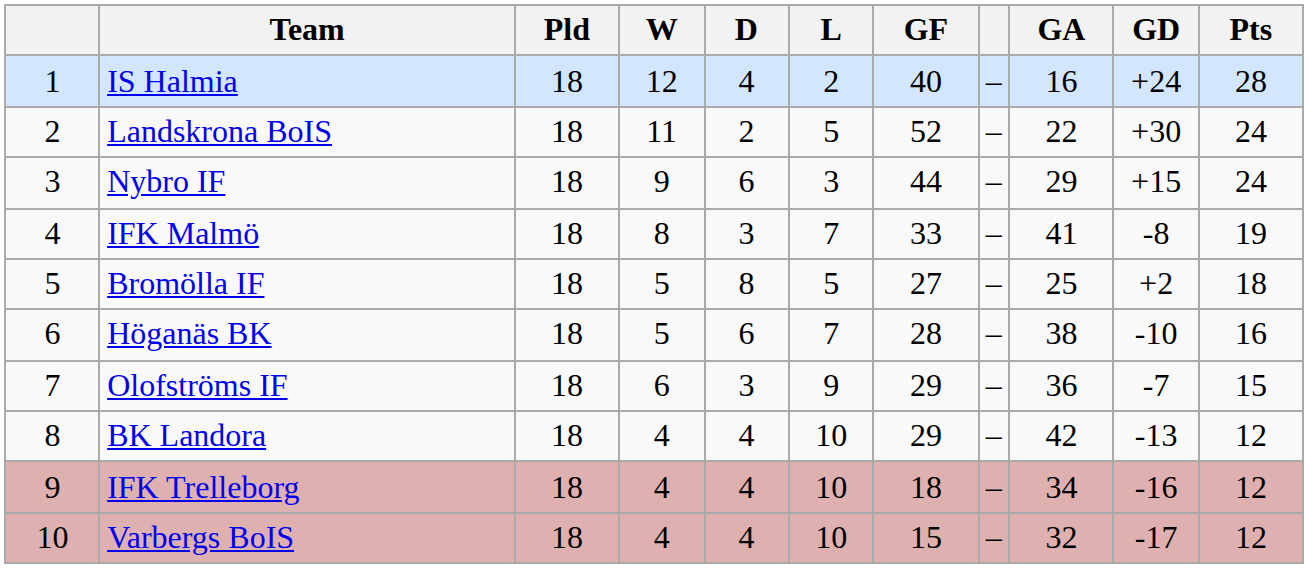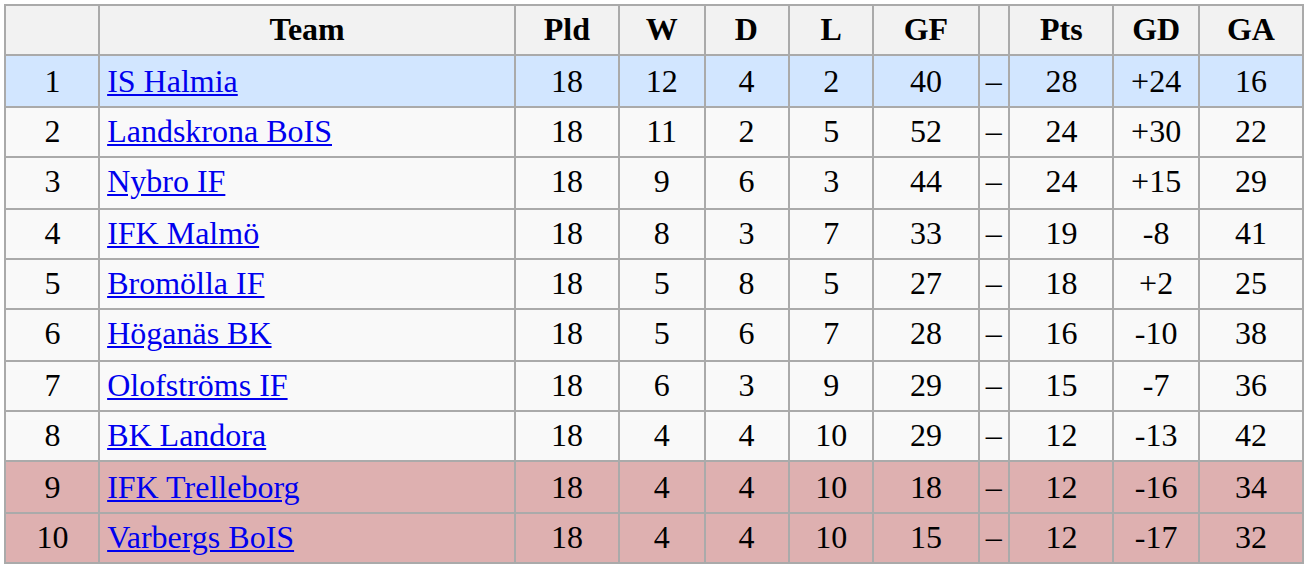columns swapped: GA <-> Pts
